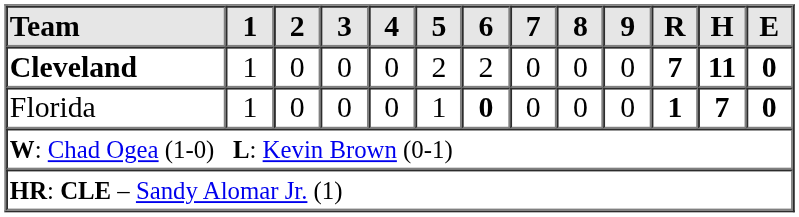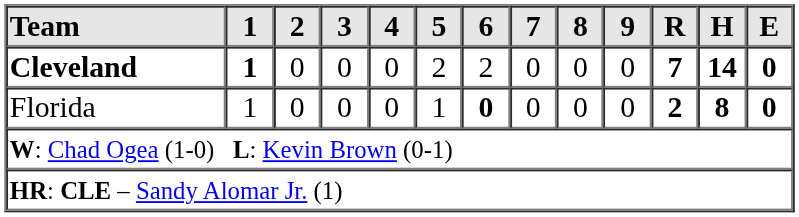Cleveland | 1: normal -> bold
Cleveland | H: 11 -> 14
Florida | R: 1 -> 2
Florida | H: 7 -> 8
